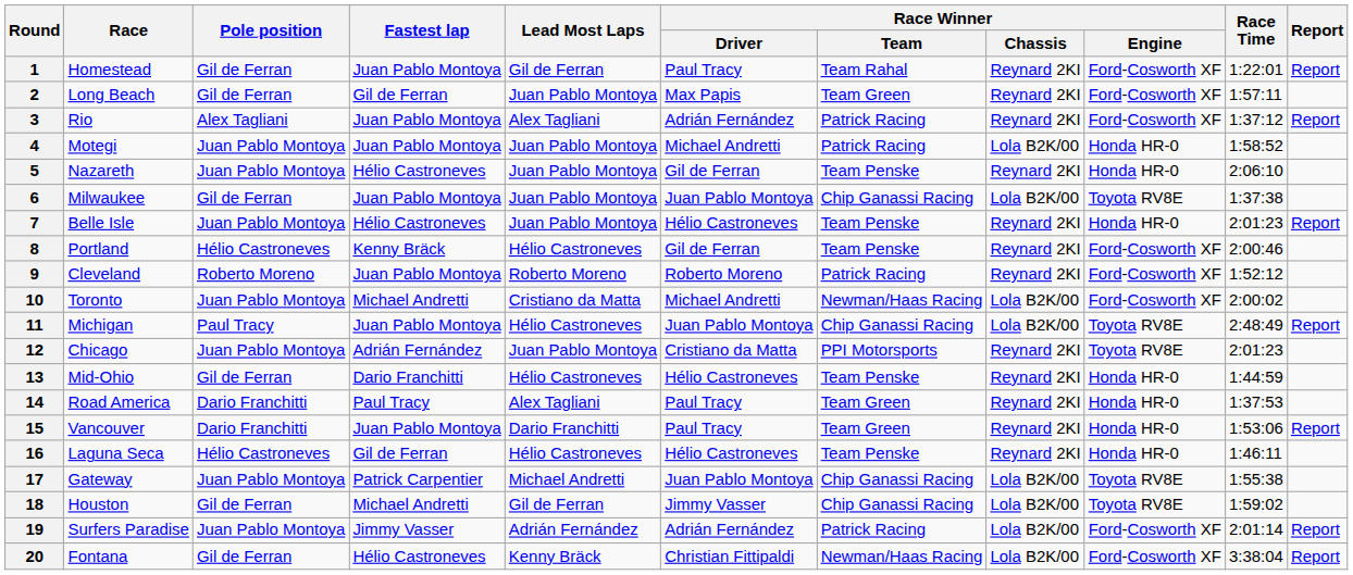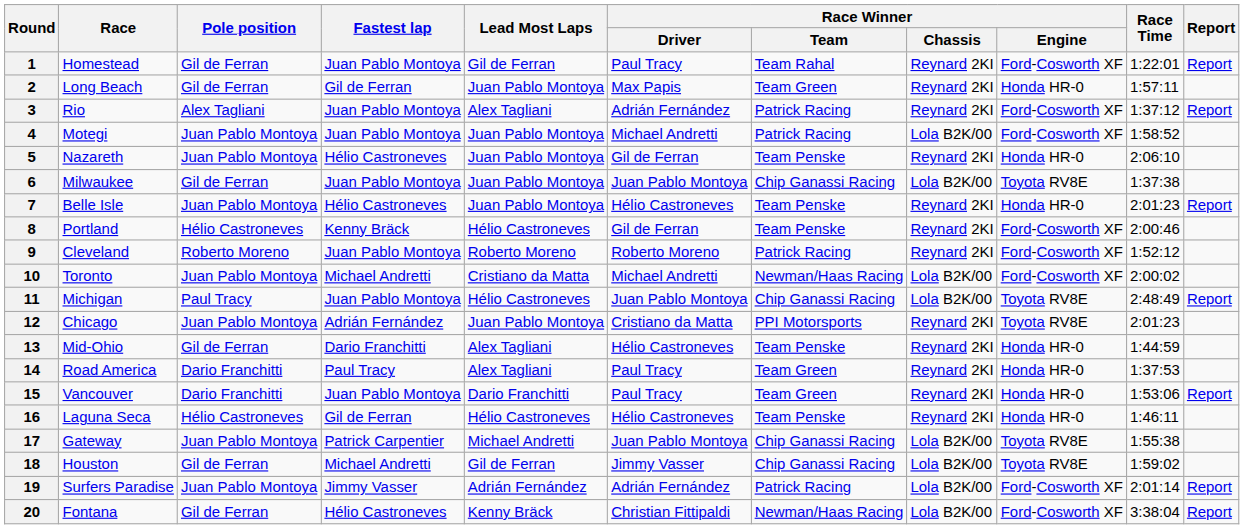2 | Race Winner / Engine: Ford-Cosworth XF -> Honda HR-0
4 | Race Winner / Engine: Honda HR-0 -> Ford-Cosworth XF
13 | Lead Most Laps: Hélio Castroneves -> Alex Tagliani
